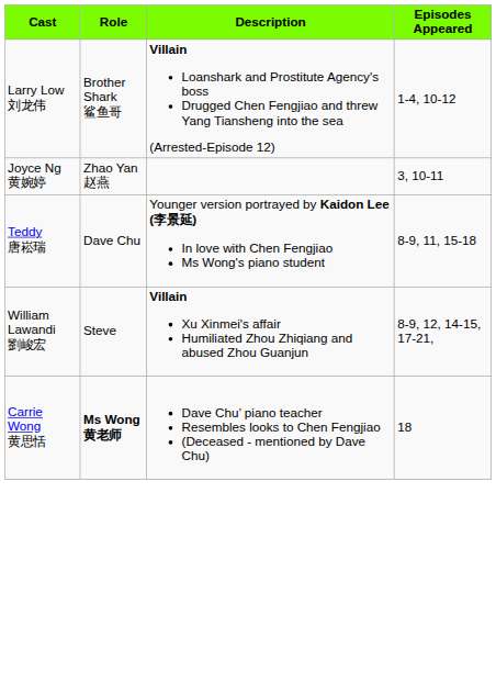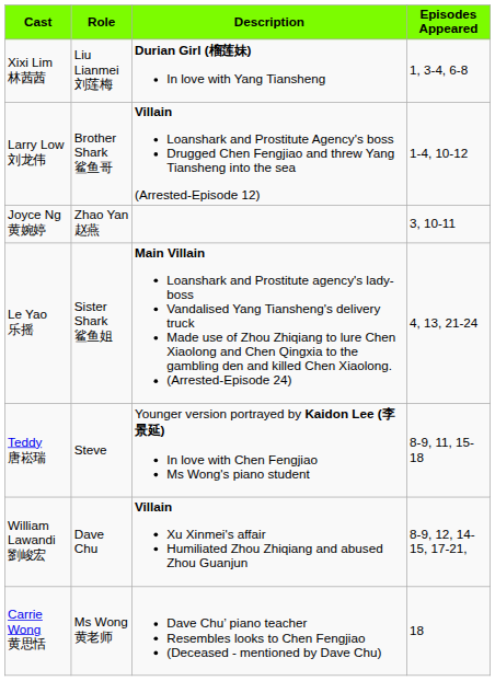+ row: Xixi Lim 林茜茜 | Liu Lianmei 刘莲梅 | Durian Girl (榴莲妹) In love with Yang Tiansheng | 1, 3-4, 6-8
+ row: Le Yao 乐摇 | Sister Shark 鲨鱼姐 | Main Villain Loanshark and Prostitute agency's lady-boss Vandalised Yang Tiansheng's delivery truck Made use of Zhou Zhiqiang to lure Chen Xiaolong and Chen Qingxia to the gambling den and killed Chen Xiaolong. (Arrested-Episode 24) | 4, 13, 21-24
Teddy 唐崧瑞 | Role: Dave Chu -> Steve
William Lawandi 劉峻宏 | Role: Steve -> Dave Chu
Carrie Wong 黄思恬 | Role: bold -> normal
